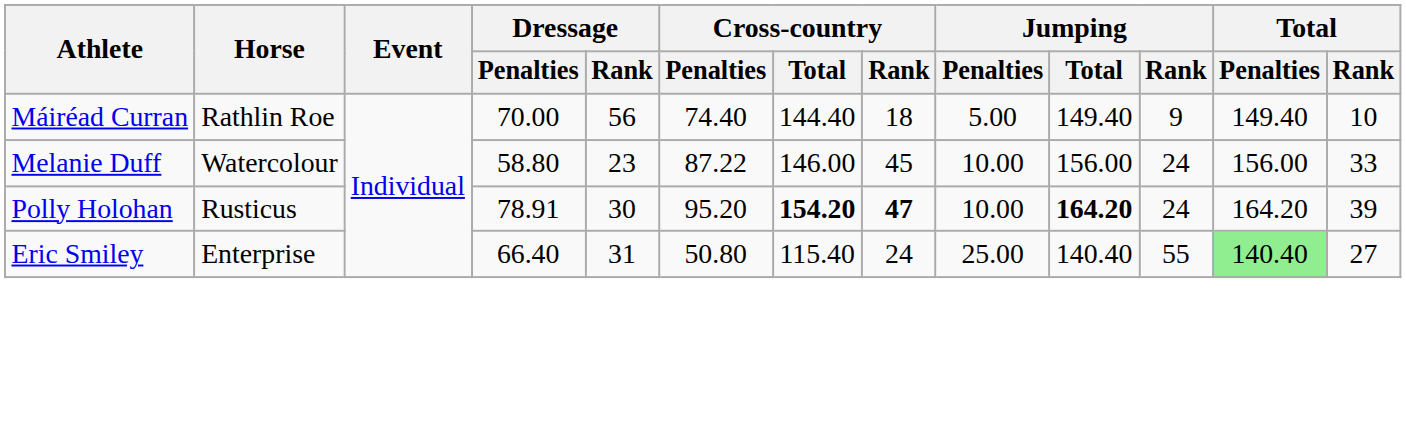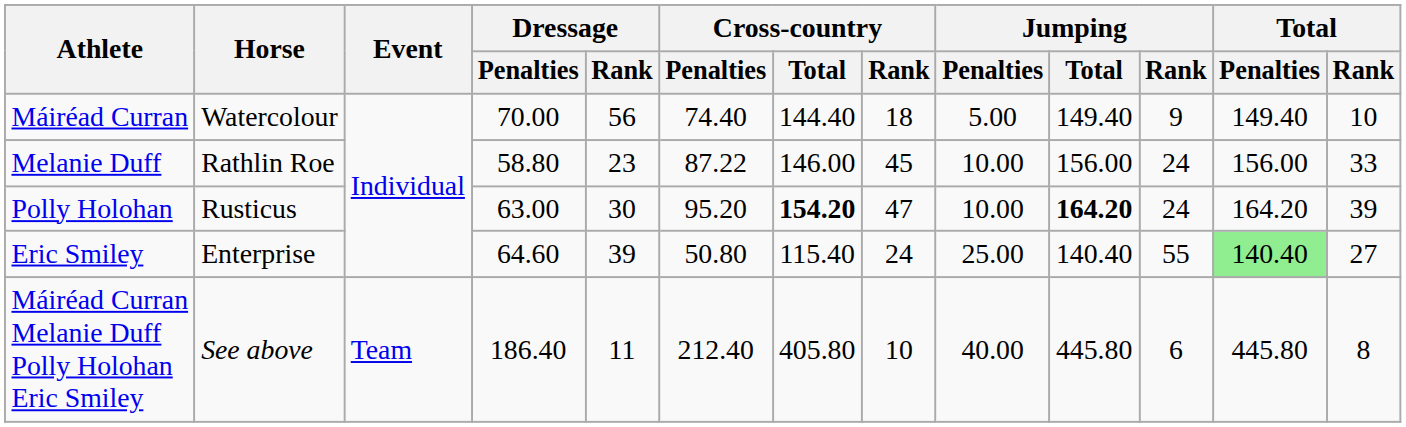Máiréad Curran | Horse: Rathlin Roe -> Watercolour
Melanie Duff | Horse: Watercolour -> Rathlin Roe
Polly Holohan | Dressage / Penalties: 78.91 -> 63.00
Polly Holohan | Cross-country / Rank: bold -> normal
Eric Smiley | Dressage / Penalties: 66.40 -> 64.60
Eric Smiley | Dressage / Rank: 31 -> 39
+ row: Máiréad Curran Melanie Duff Polly Holohan Eric Smiley | See above | Team | 186.40 | 11 | 212.40 | 405.80 | 10 | 40.00 | 445.80 | 6 | 445.80 | 8
